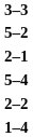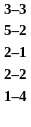- row: 5–4
